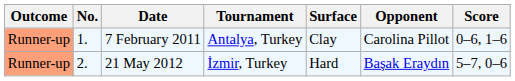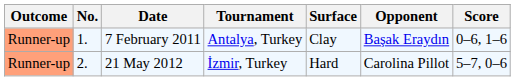7 February 2011 | Opponent: Carolina Pillot -> Başak Eraydın
21 May 2012 | Opponent: Başak Eraydın -> Carolina Pillot
